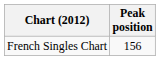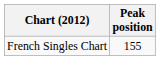French Singles Chart | Peak position: 156 -> 155
